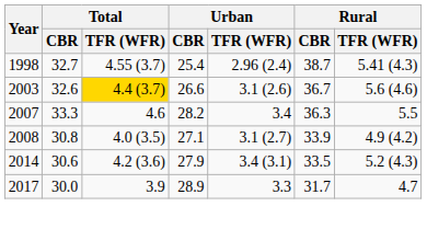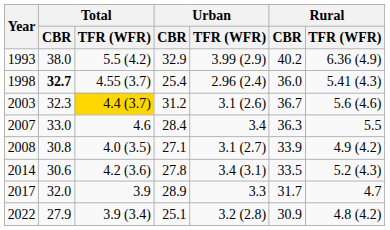+ row: 1993 | 38.0 | 5.5 (4.2) | 32.9 | 3.99 (2.9) | 40.2 | 6.36 (4.9)
1998 | Total / CBR: normal -> bold
1998 | Rural / CBR: 38.7 -> 36.0
2003 | Total / CBR: 32.6 -> 32.3
2003 | Urban / CBR: 26.6 -> 31.2
2007 | Total / CBR: 33.3 -> 33.0
2007 | Urban / CBR: 28.2 -> 28.4
2014 | Urban / CBR: 27.9 -> 27.8
2017 | Total / CBR: 30.0 -> 32.0
+ row: 2022 | 27.9 | 3.9 (3.4) | 25.1 | 3.2 (2.8) | 30.9 | 4.8 (4.2)
